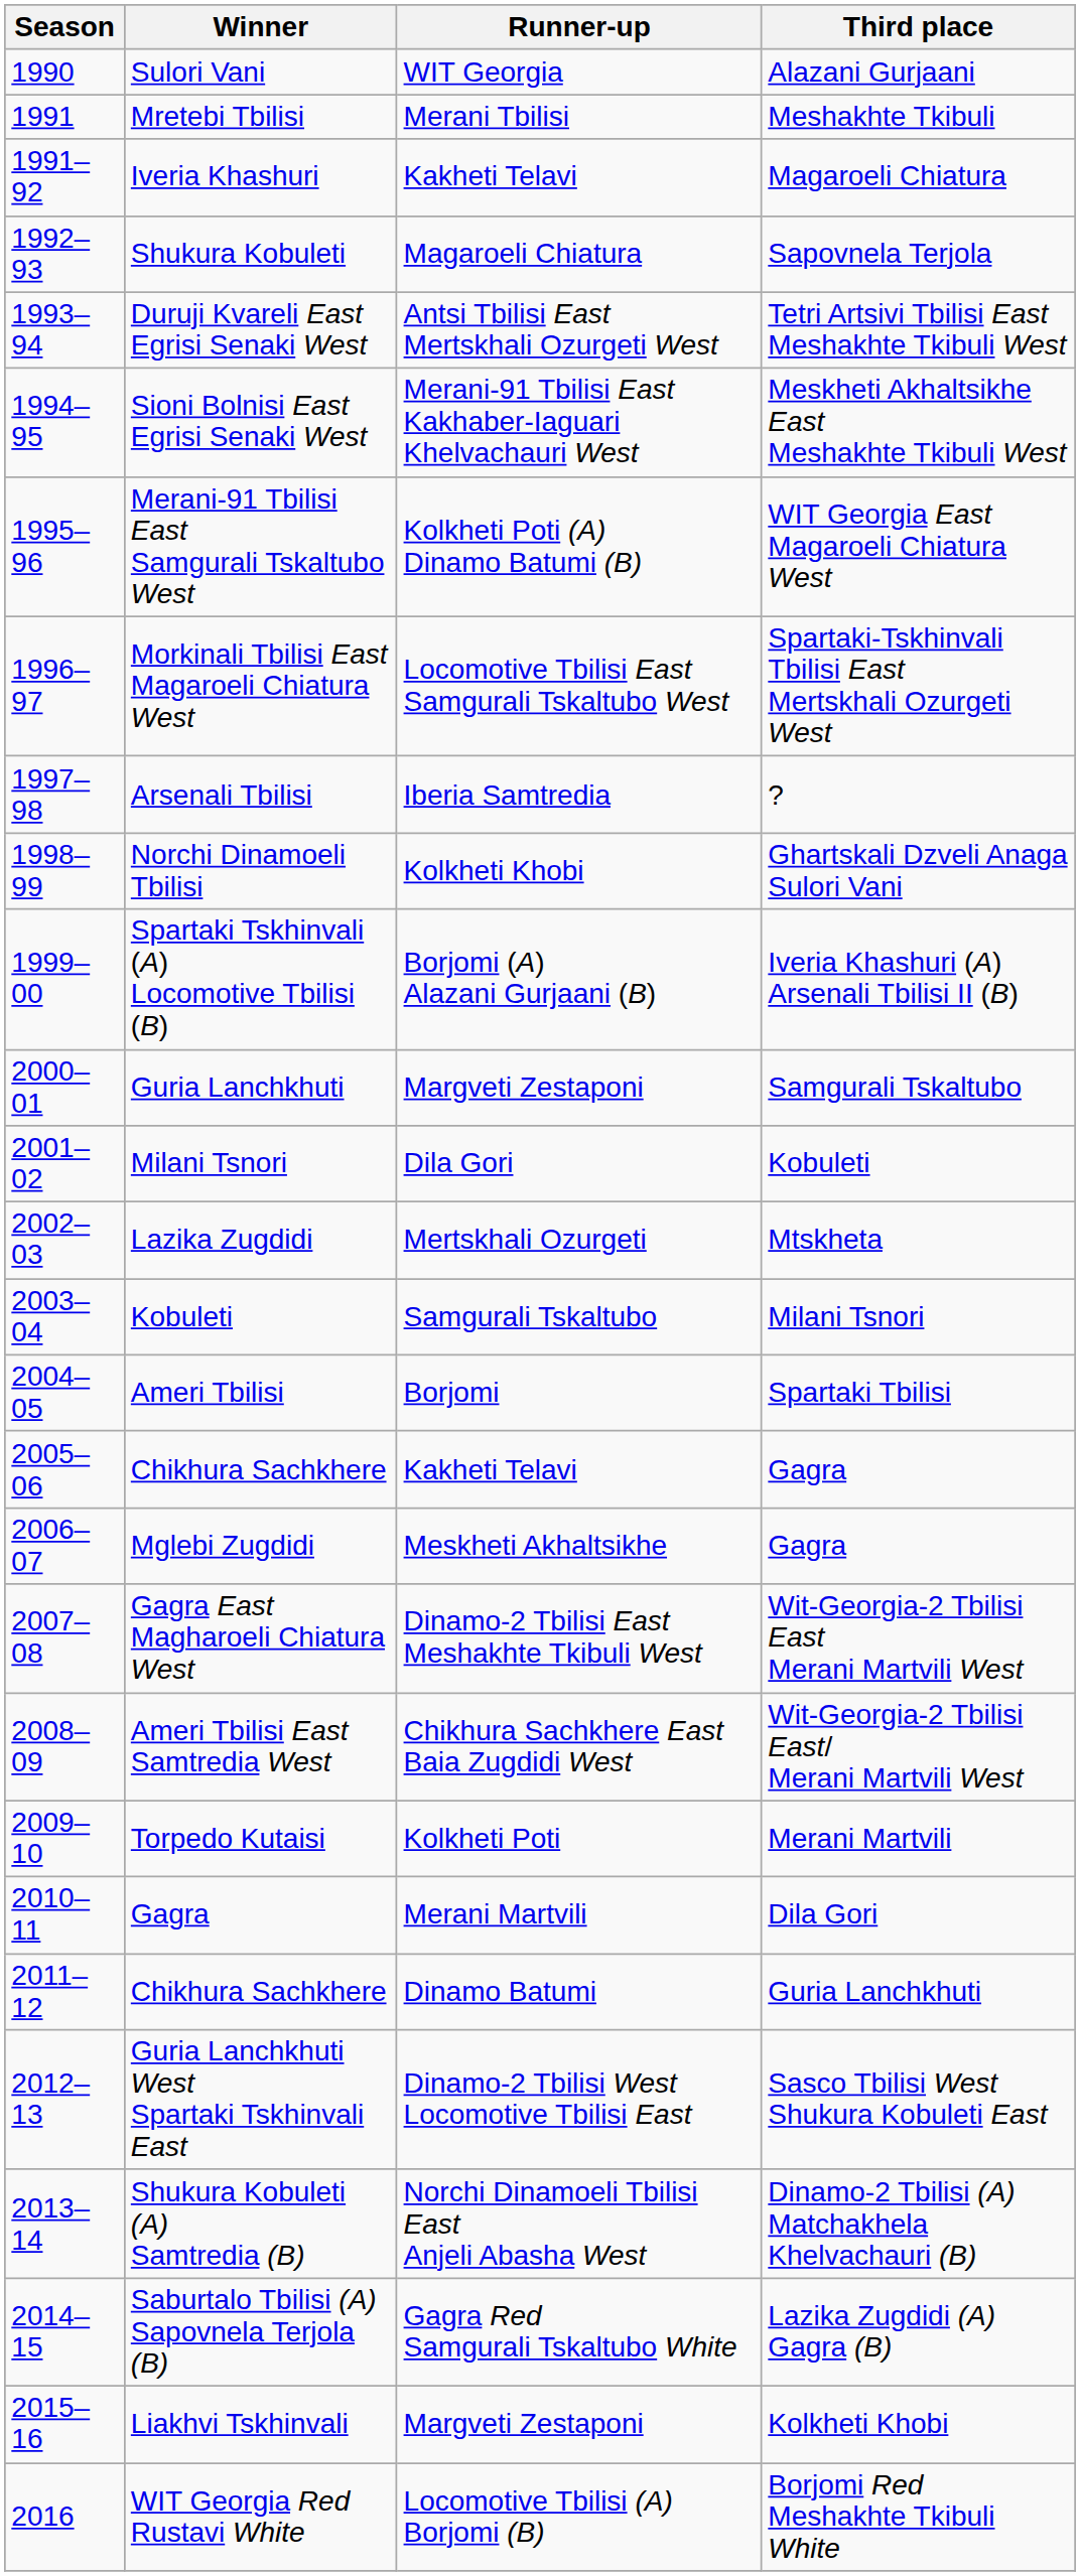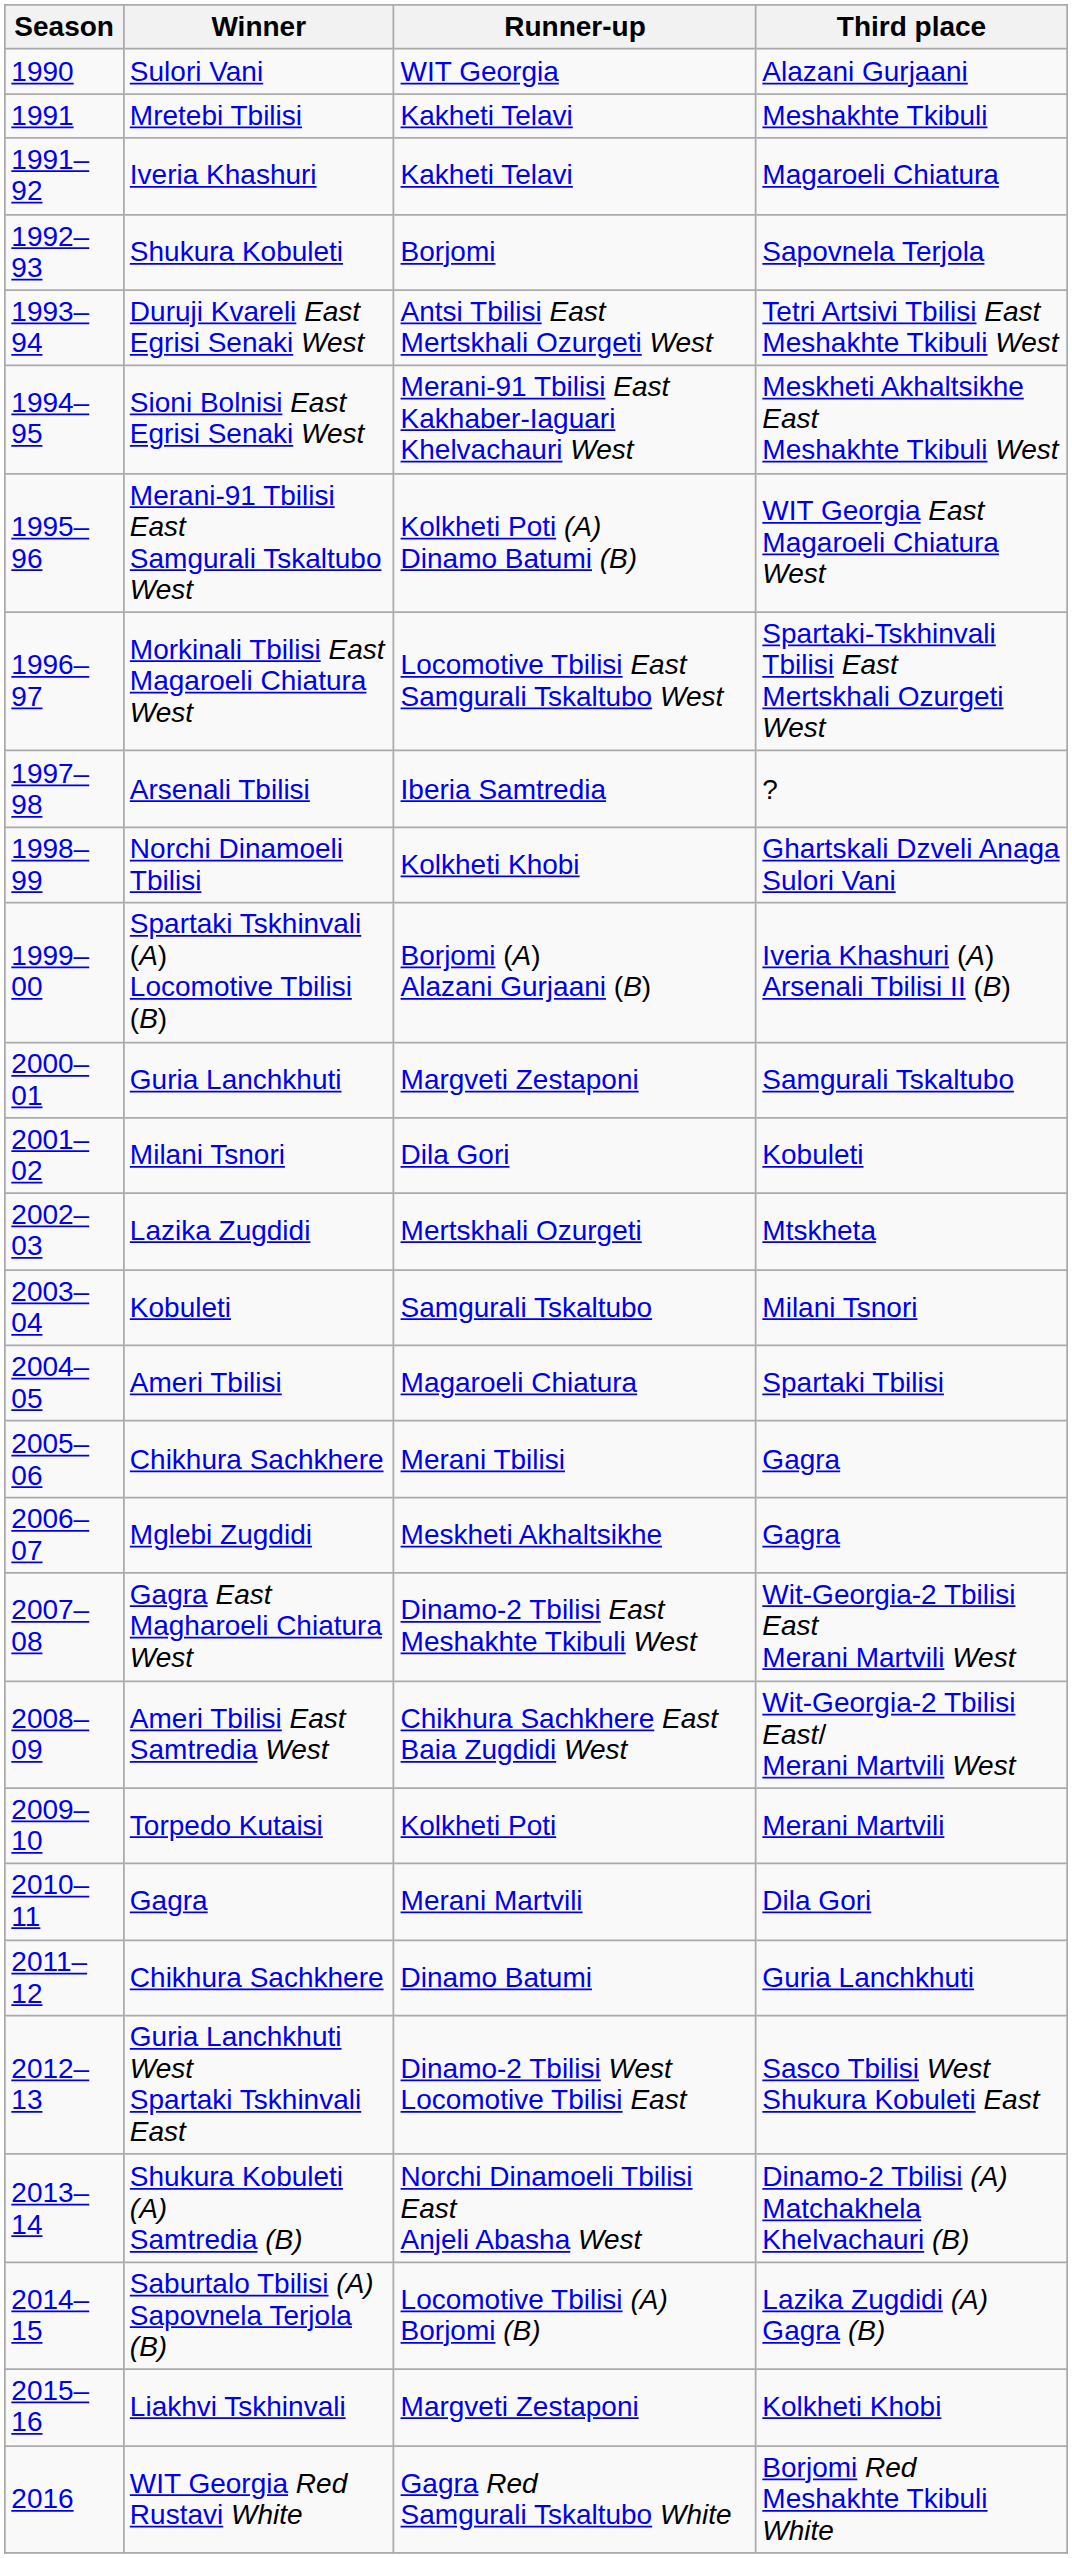Mretebi Tbilisi | Runner-up: Merani Tbilisi -> Kakheti Telavi
Shukura Kobuleti | Runner-up: Magaroeli Chiatura -> Borjomi
Ameri Tbilisi | Runner-up: Borjomi -> Magaroeli Chiatura
Chikhura Sachkhere / Gagra | Runner-up: Kakheti Telavi -> Merani Tbilisi
Saburtalo Tbilisi (A) Sapovnela Terjola (B) | Runner-up: Gagra Red Samgurali Tskaltubo White -> Locomotive Tbilisi (A) Borjomi (B)
WIT Georgia Red Rustavi White | Runner-up: Locomotive Tbilisi (A) Borjomi (B) -> Gagra Red Samgurali Tskaltubo White
